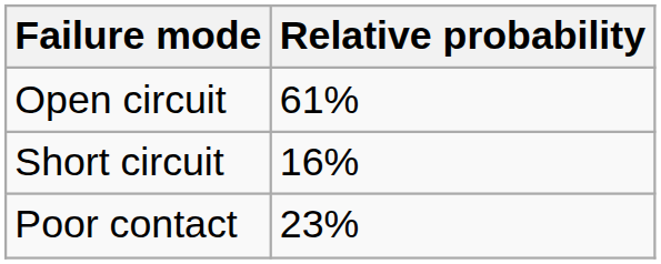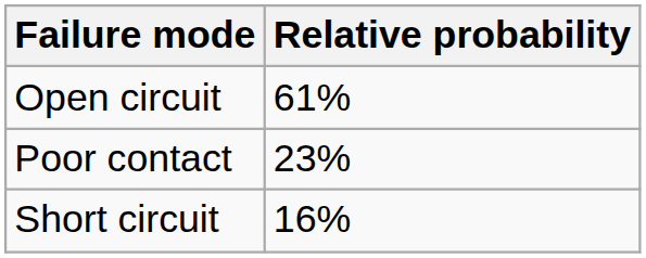rows swapped: Poor contact <-> Short circuit
